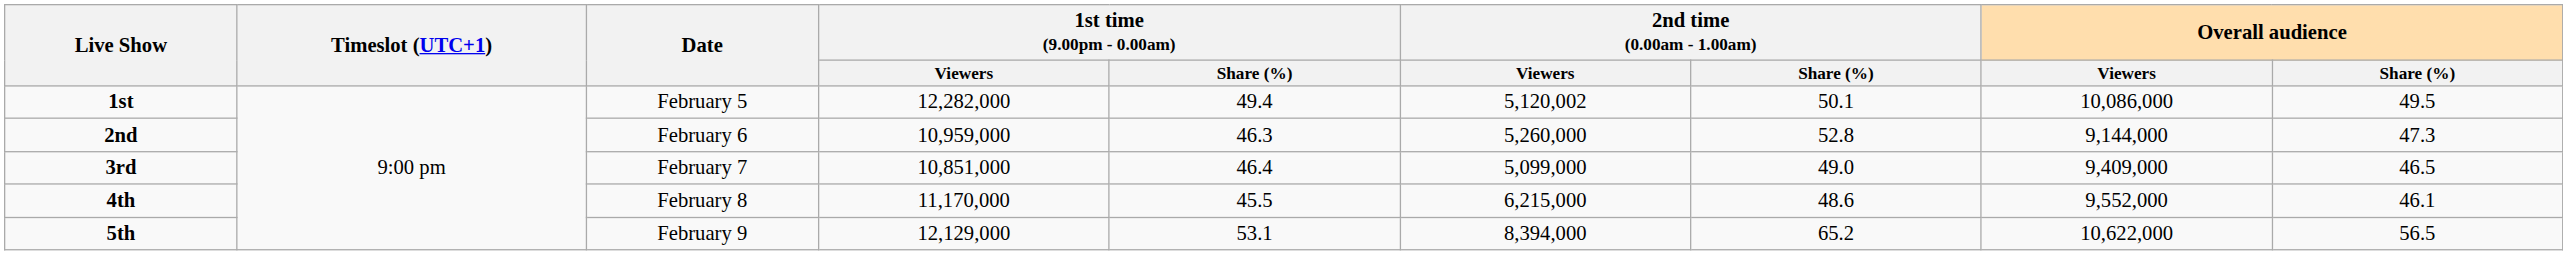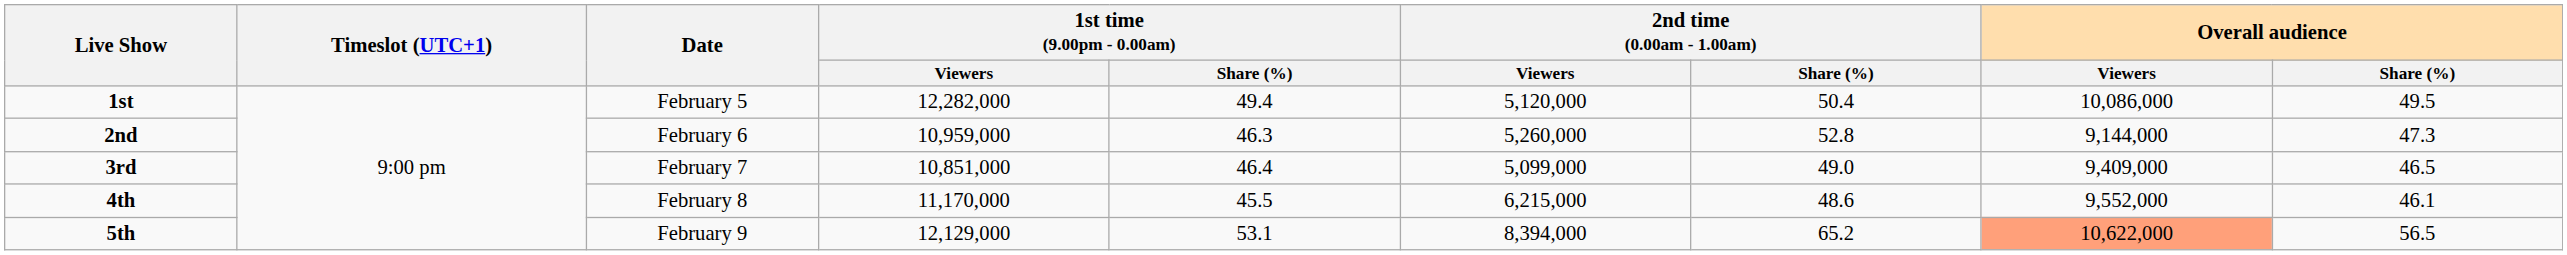1st | 2nd time (0.00am - 1.00am) / Viewers: 5,120,002 -> 5,120,000
1st | 2nd time (0.00am - 1.00am) / Share (%): 50.1 -> 50.4
5th | Overall audience / Viewers: no background -> lightsalmon background
